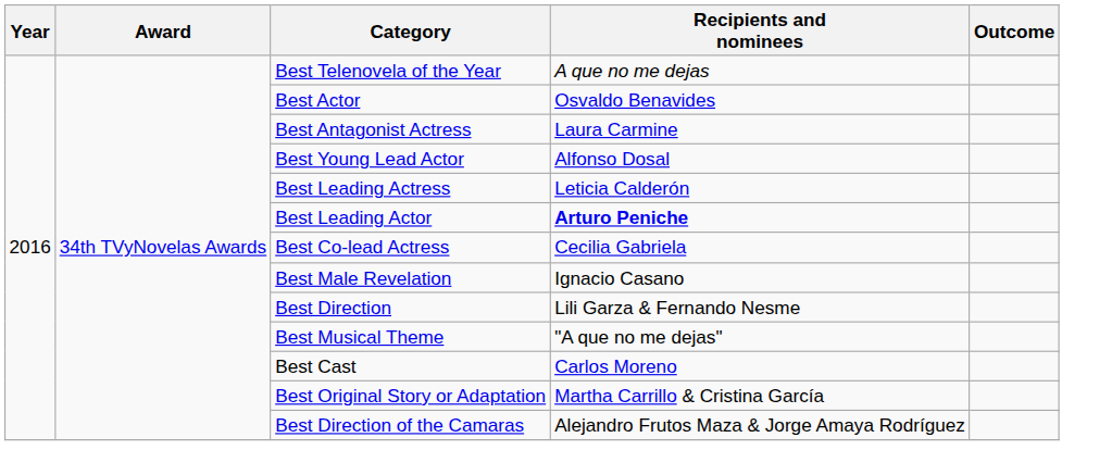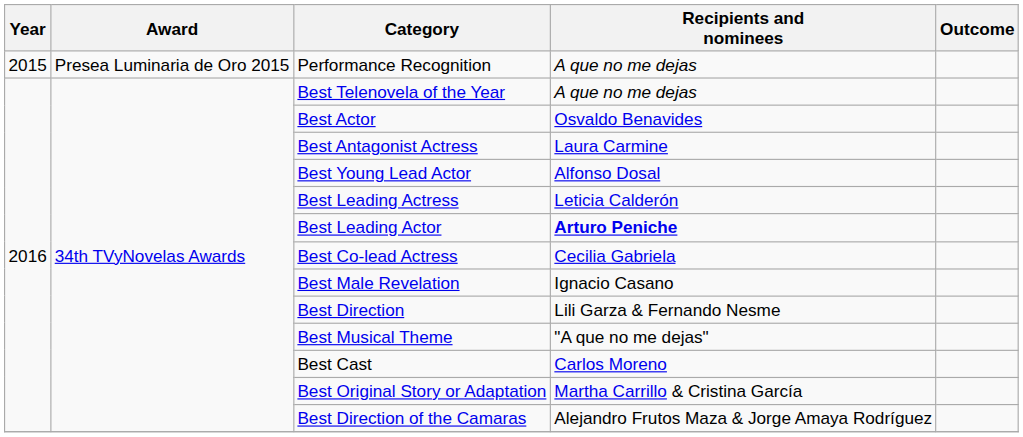+ row: 2015 | Presea Luminaria de Oro 2015 | Performance Recognition | A que no me dejas
